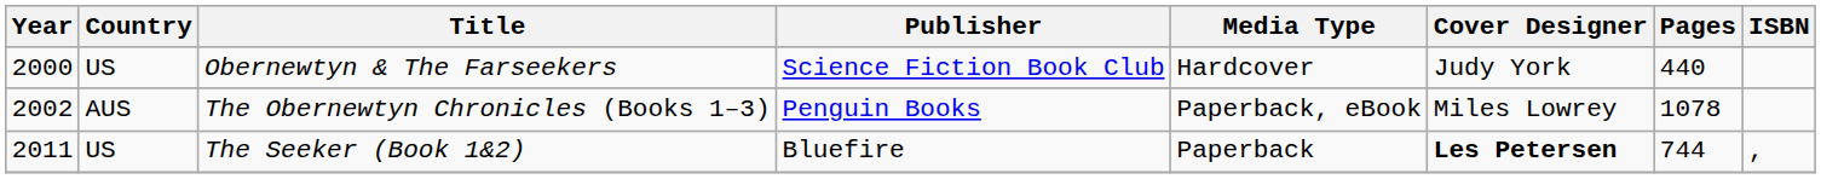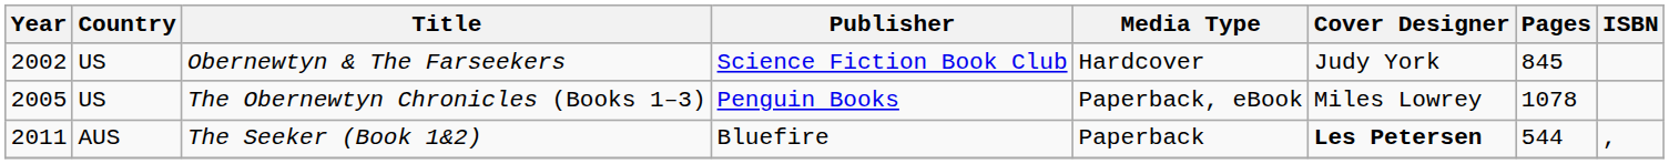Obernewtyn & The Farseekers | Year: 2000 -> 2002
Obernewtyn & The Farseekers | Pages: 440 -> 845
The Obernewtyn Chronicles (Books 1–3) | Year: 2002 -> 2005
The Obernewtyn Chronicles (Books 1–3) | Country: AUS -> US
The Seeker (Book 1&2) | Country: US -> AUS
The Seeker (Book 1&2) | Pages: 744 -> 544
